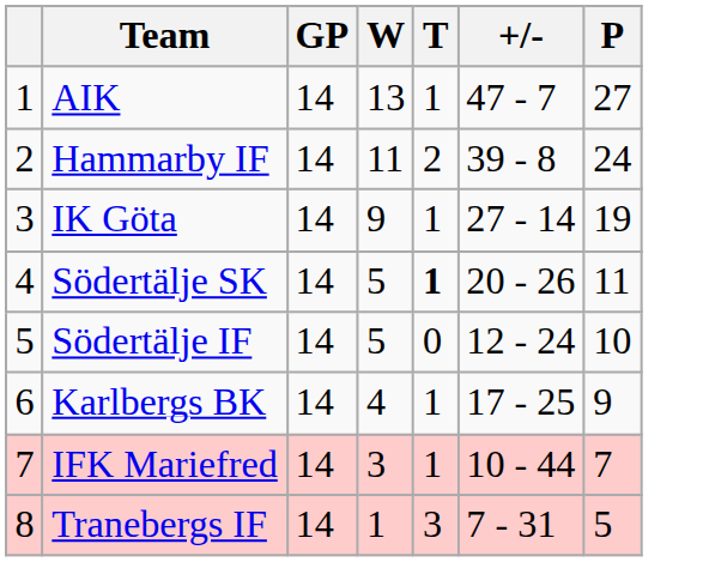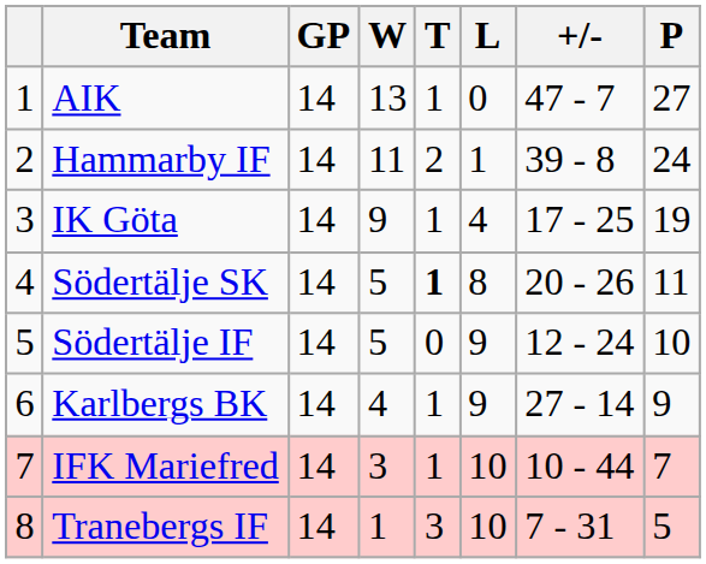+ column: L | 0 | 1 | 4 | 8 | 9 | 9 | 10 | 10
IK Göta | +/-: 27 - 14 -> 17 - 25
Karlbergs BK | +/-: 17 - 25 -> 27 - 14
